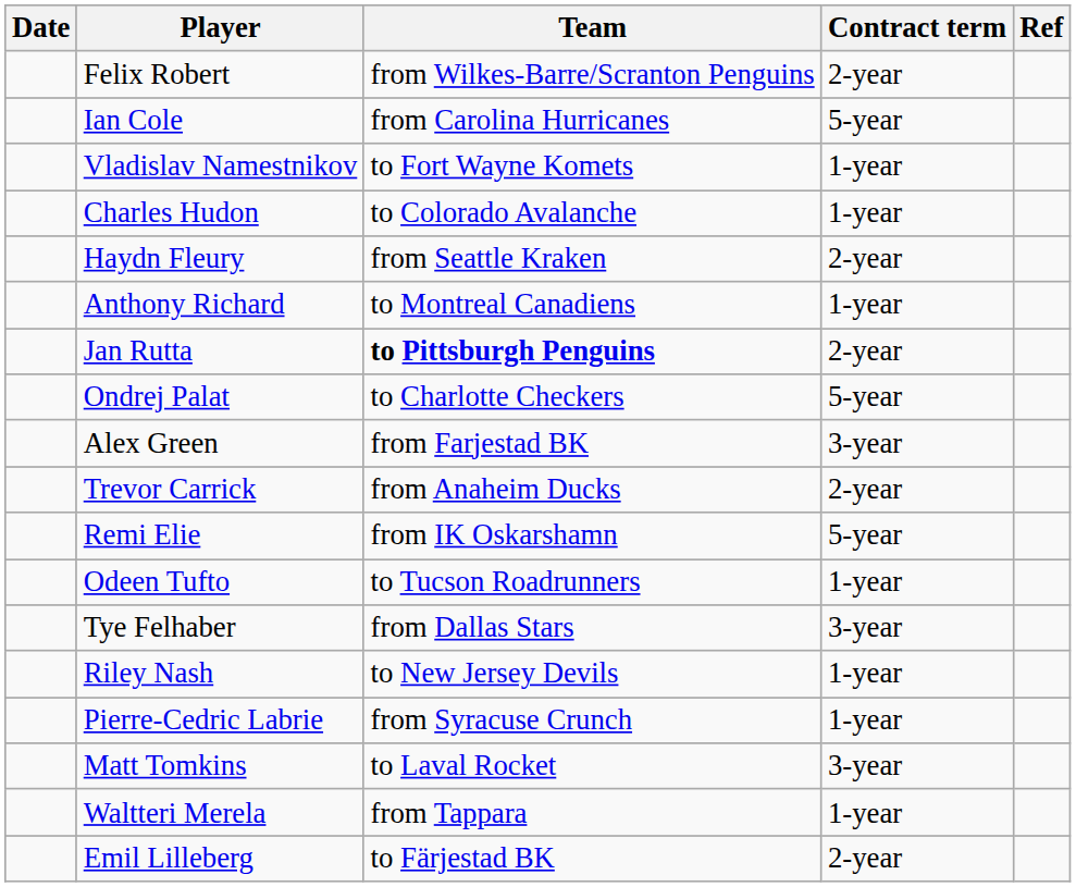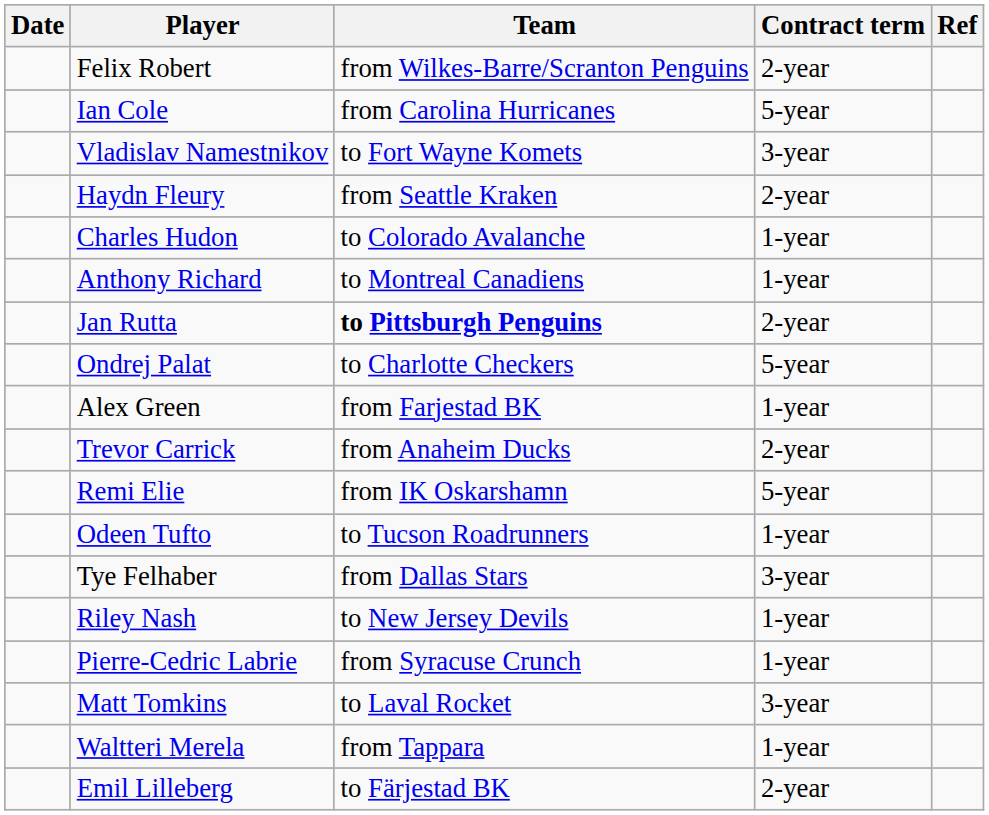Vladislav Namestnikov | Contract term: 1-year -> 3-year
rows swapped: Haydn Fleury <-> Charles Hudon
Alex Green | Contract term: 3-year -> 1-year
